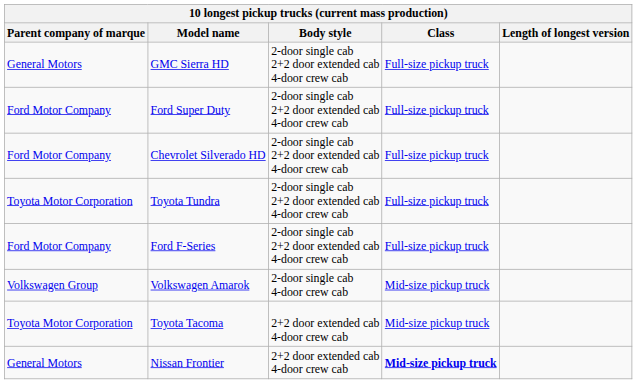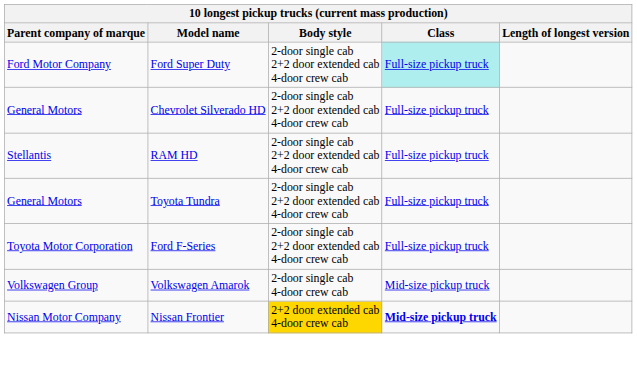- row: General Motors | GMC Sierra HD | 2-door single cab 2+2 door extended cab 4-door crew cab | Full-size pickup truck
Ford Super Duty | Class: no background -> paleturquoise background
Chevrolet Silverado HD | Parent company of marque: Ford Motor Company -> General Motors
+ row: Stellantis | RAM HD | 2-door single cab 2+2 door extended cab 4-door crew cab | Full-size pickup truck
Toyota Tundra | Parent company of marque: Toyota Motor Corporation -> General Motors
Ford F-Series | Parent company of marque: Ford Motor Company -> Toyota Motor Corporation
- row: Toyota Motor Corporation | Toyota Tacoma | 2+2 door extended cab 4-door crew cab | Mid-size pickup truck
Nissan Frontier | Parent company of marque: General Motors -> Nissan Motor Company
Nissan Frontier | Body style: no background -> gold background
